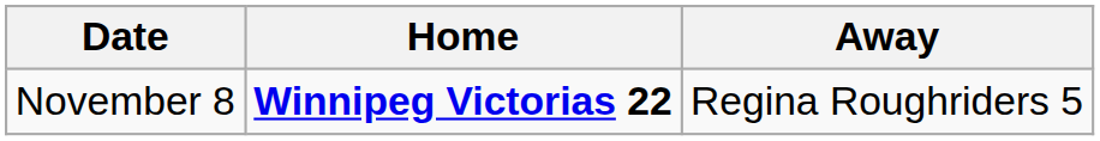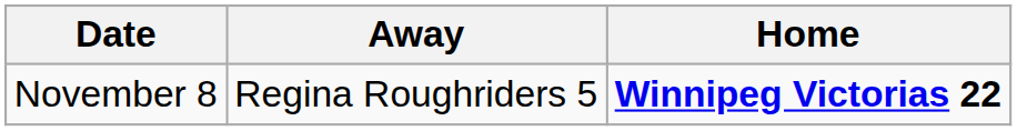columns swapped: Away <-> Home
